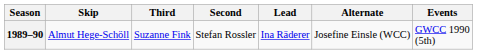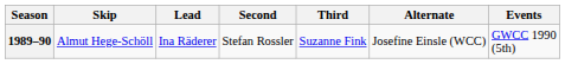columns swapped: Third <-> Lead
